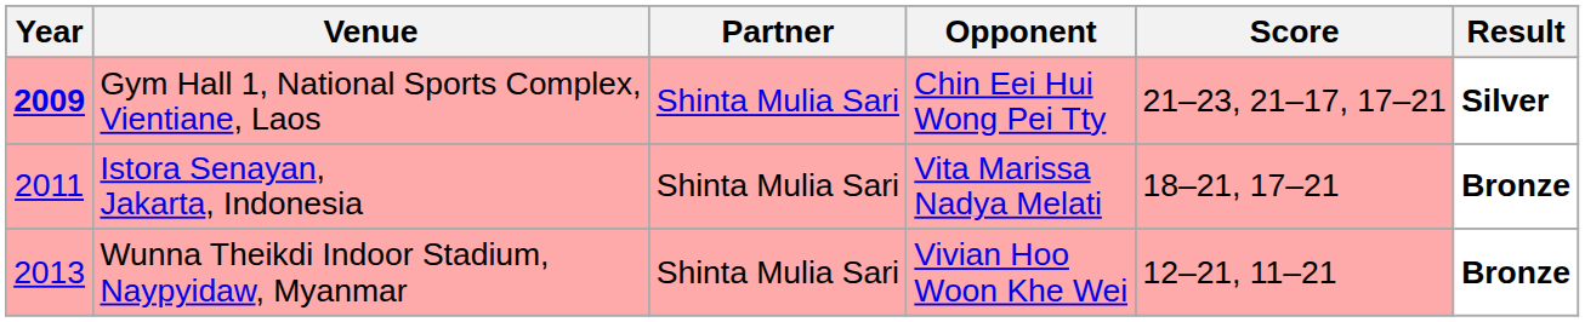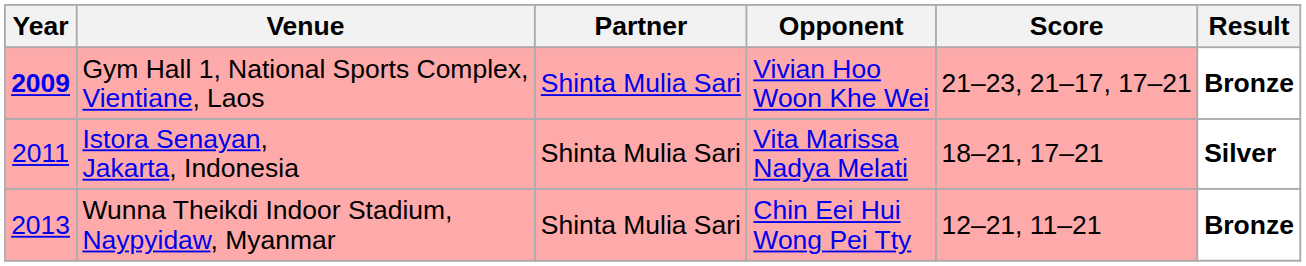Gym Hall 1, National Sports Complex, Vientiane, Laos | Opponent: Chin Eei Hui Wong Pei Tty -> Vivian Hoo Woon Khe Wei
Gym Hall 1, National Sports Complex, Vientiane, Laos | Result: Silver -> Bronze
Istora Senayan, Jakarta, Indonesia | Result: Bronze -> Silver
Wunna Theikdi Indoor Stadium, Naypyidaw, Myanmar | Opponent: Vivian Hoo Woon Khe Wei -> Chin Eei Hui Wong Pei Tty
